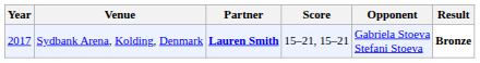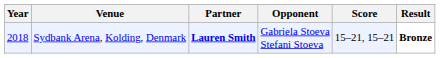columns swapped: Opponent <-> Score
Sydbank Arena, Kolding, Denmark | Year: 2017 -> 2018
